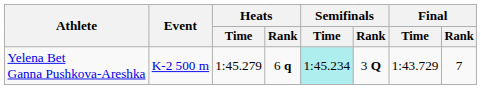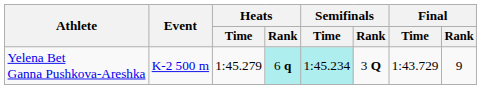Yelena Bet Ganna Pushkova-Areshka | Heats / Rank: no background -> paleturquoise background
Yelena Bet Ganna Pushkova-Areshka | Final / Rank: 7 -> 9
